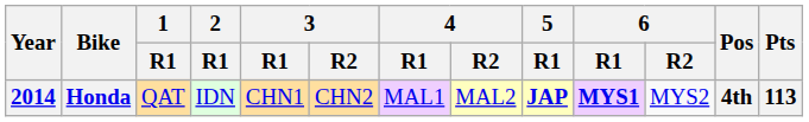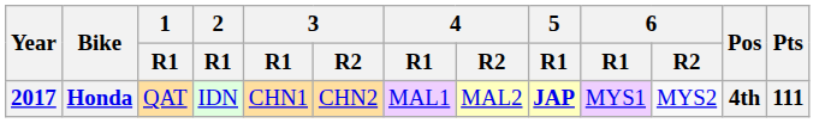Honda | Year: 2014 -> 2017
Honda | 6 / R1: bold -> normal
Honda | Pts: 113 -> 111
